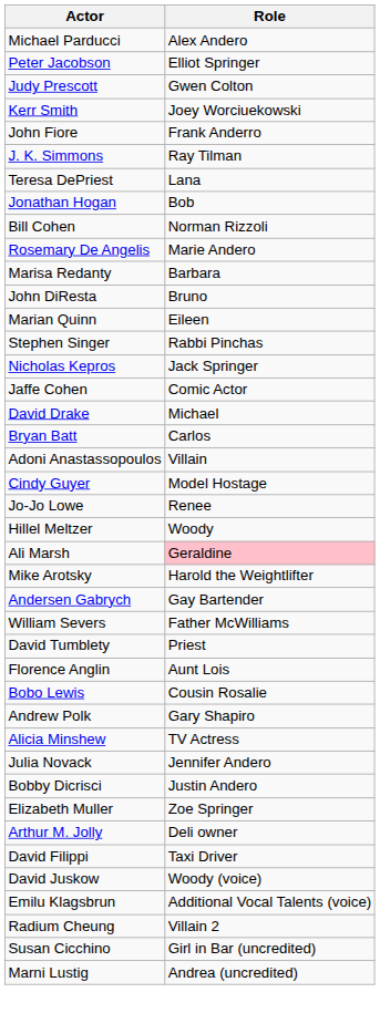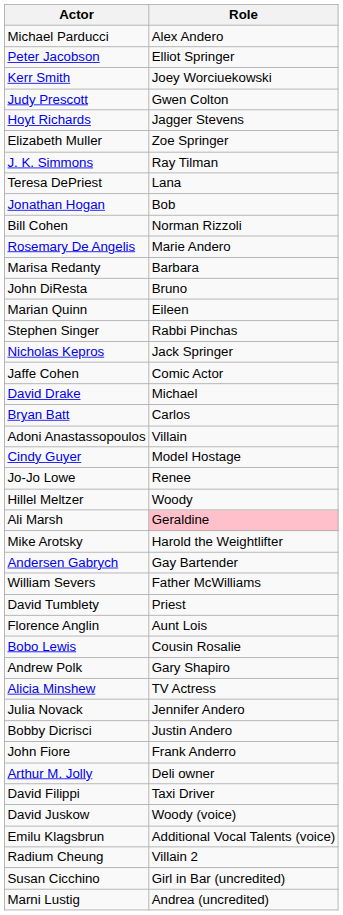rows swapped: Judy Prescott <-> Kerr Smith
+ row: Hoyt Richards | Jagger Stevens
rows swapped: John Fiore <-> Elizabeth Muller
